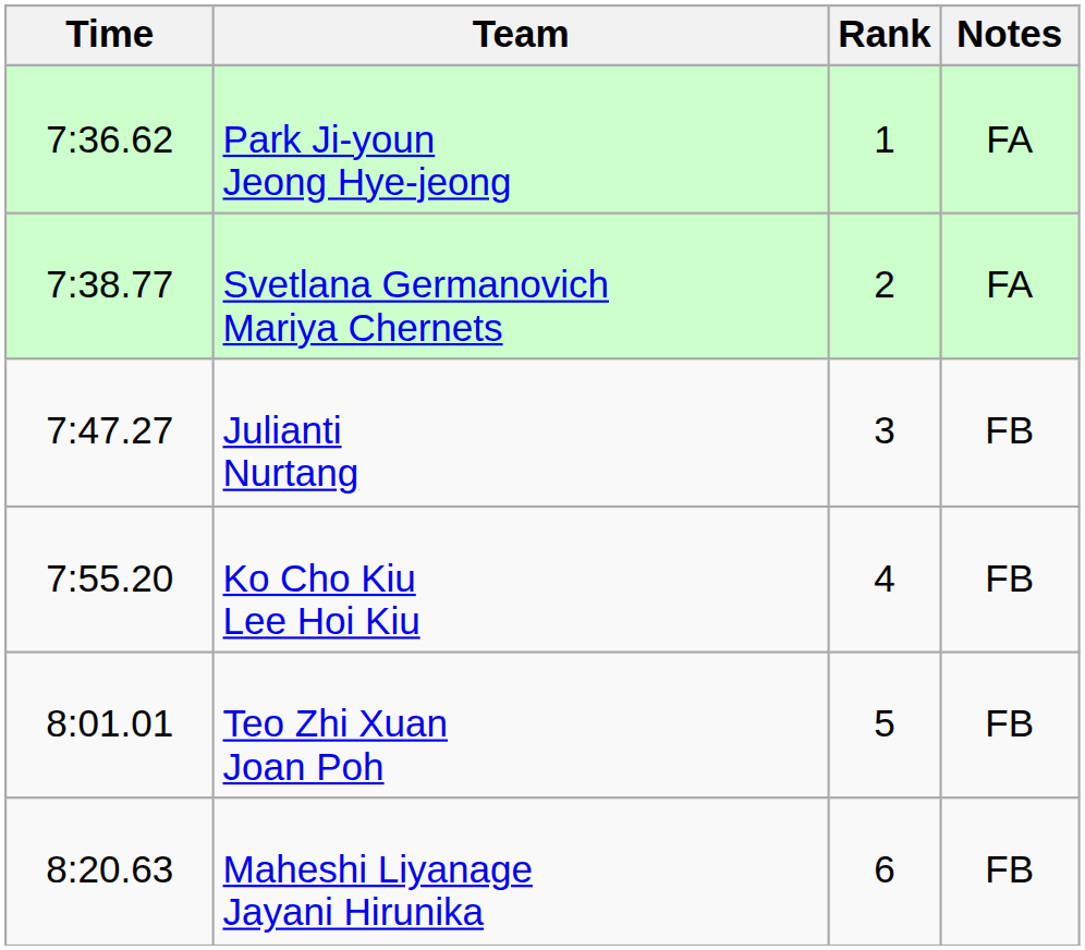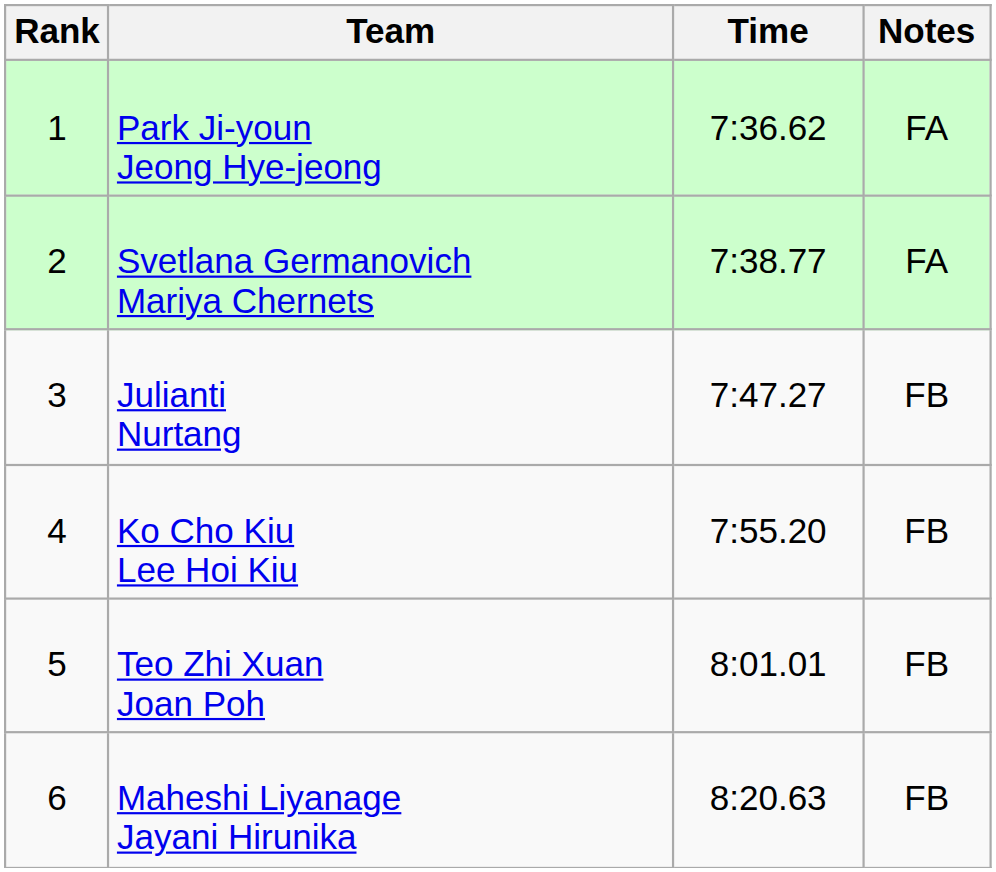columns swapped: Rank <-> Time
